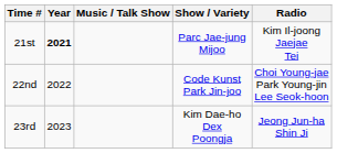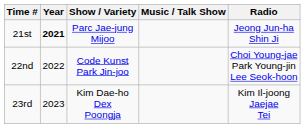columns swapped: Show / Variety <-> Music / Talk Show
21st | Radio: Kim Il-joong Jaejae Tei -> Jeong Jun-ha Shin Ji
23rd | Radio: Jeong Jun-ha Shin Ji -> Kim Il-joong Jaejae Tei
